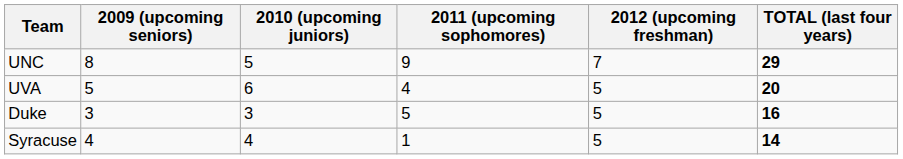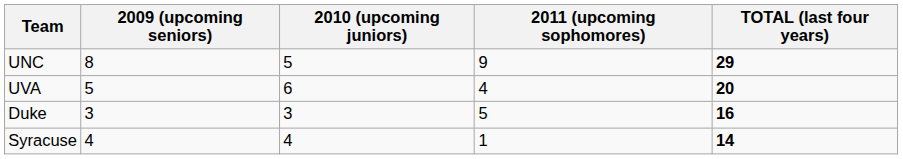- column: 2012 (upcoming freshman) | 7 | 5 | 5 | 5
